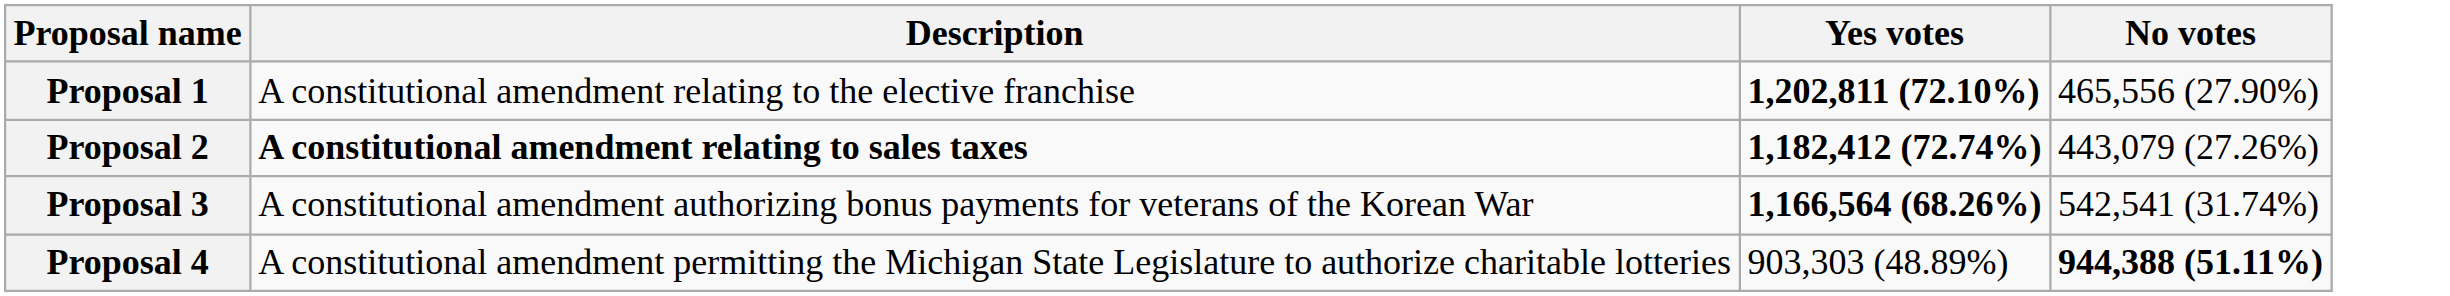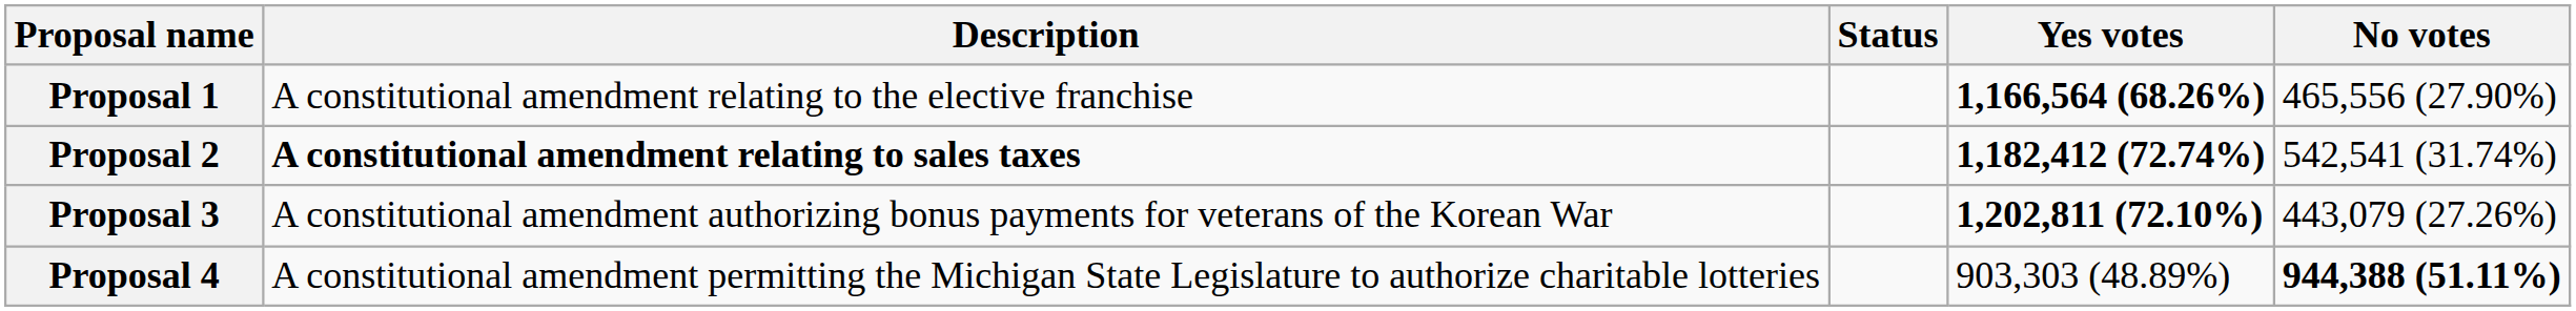+ column: Status
Proposal 1 | Yes votes: 1,202,811 (72.10%) -> 1,166,564 (68.26%)
Proposal 2 | No votes: 443,079 (27.26%) -> 542,541 (31.74%)
Proposal 3 | Yes votes: 1,166,564 (68.26%) -> 1,202,811 (72.10%)
Proposal 3 | No votes: 542,541 (31.74%) -> 443,079 (27.26%)
